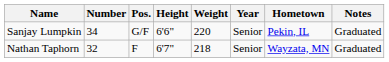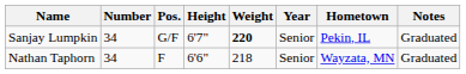Sanjay Lumpkin | Height: 6'6" -> 6'7"
Sanjay Lumpkin | Weight: normal -> bold
Nathan Taphorn | Number: 32 -> 34
Nathan Taphorn | Height: 6'7" -> 6'6"
